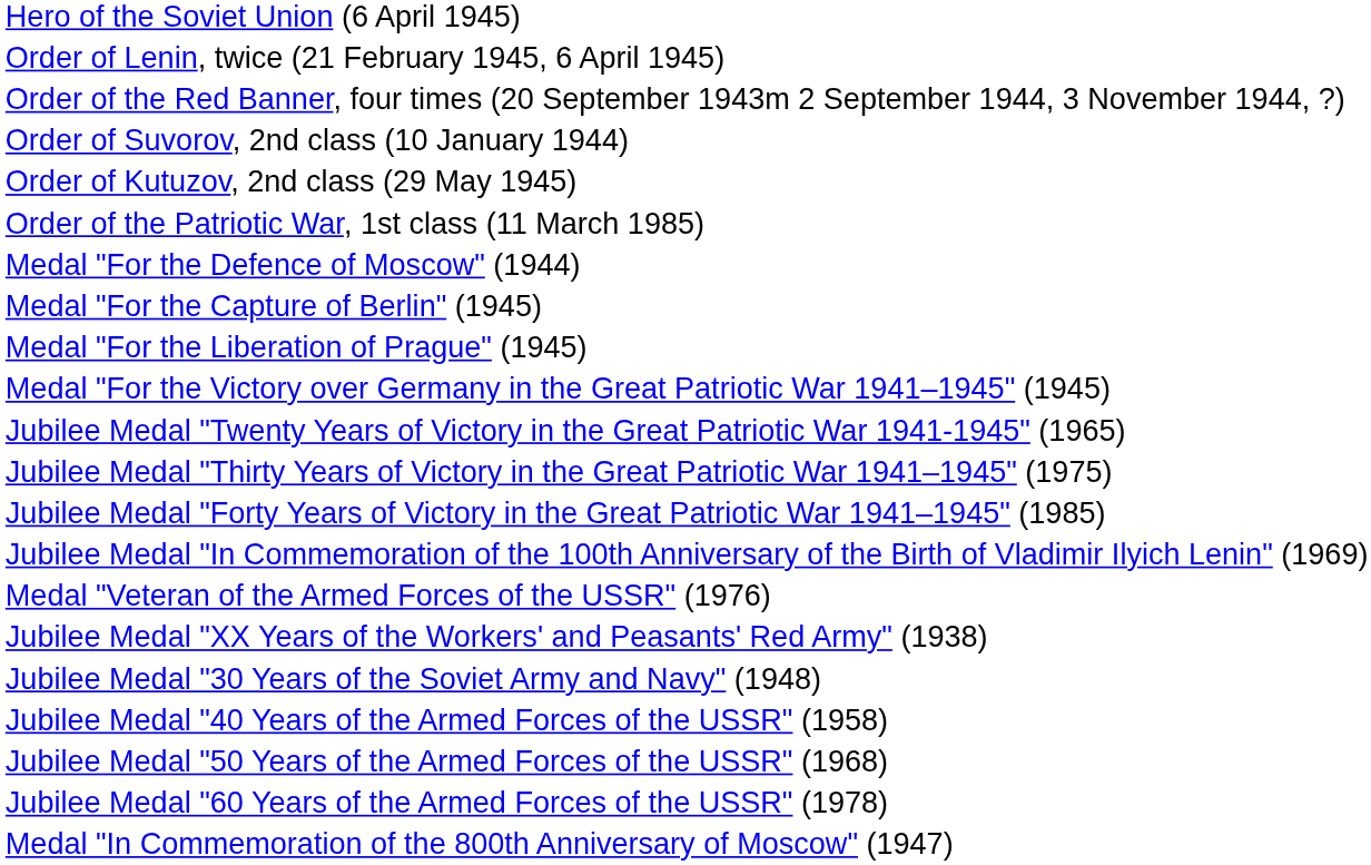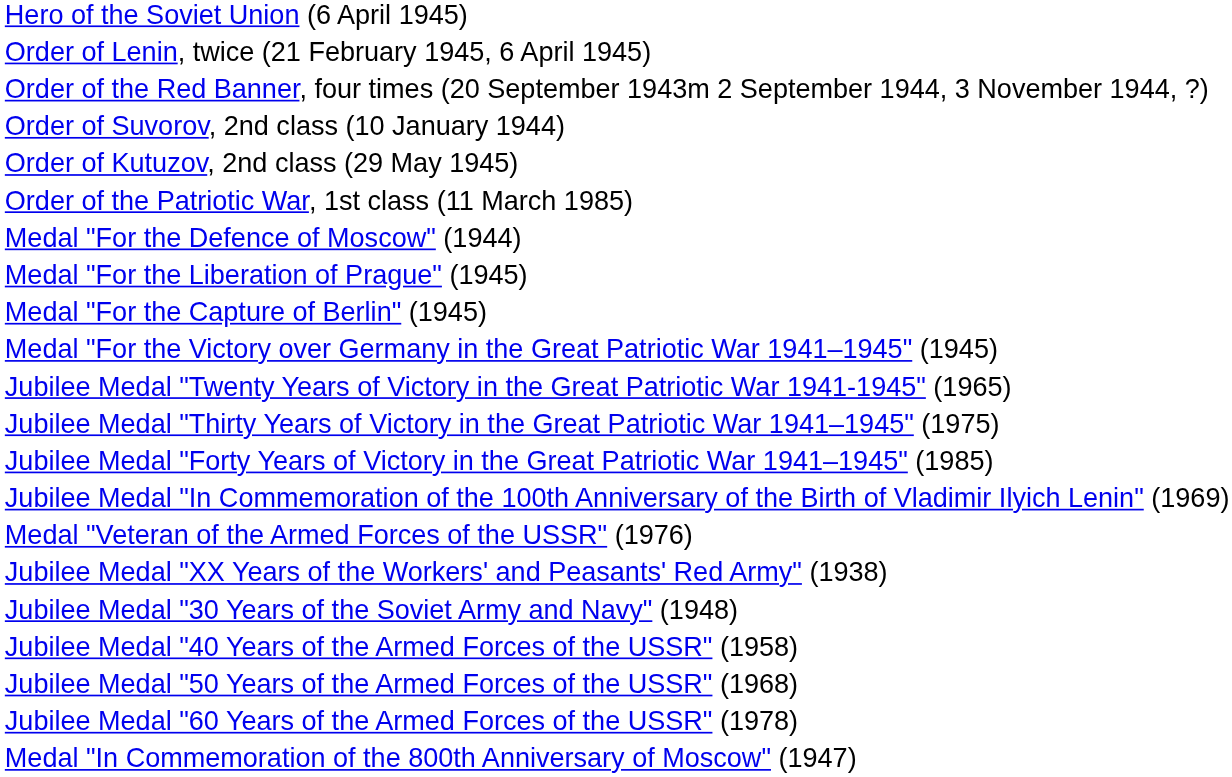rows swapped: Medal "For the Capture of Berlin" (1945) <-> Medal "For the Liberation of Prague" (1945)
